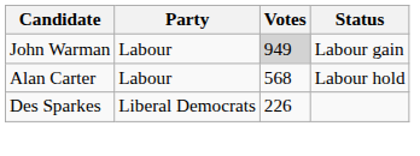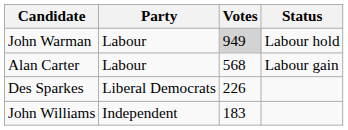John Warman | Status: Labour gain -> Labour hold
Alan Carter | Status: Labour hold -> Labour gain
+ row: John Williams | Independent | 183
